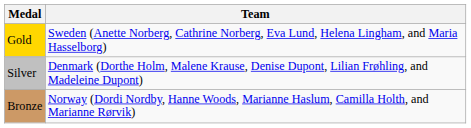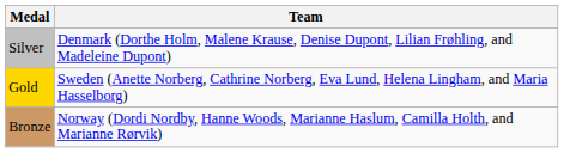rows swapped: Gold <-> Silver
